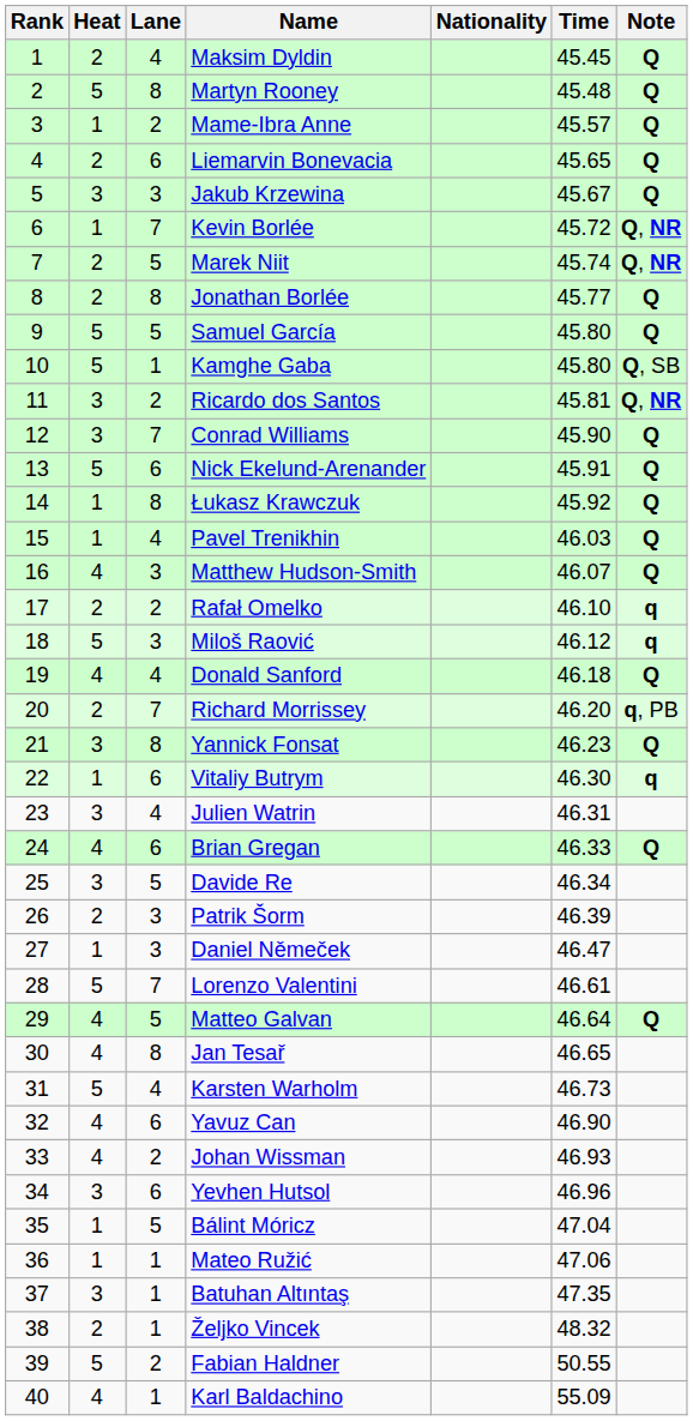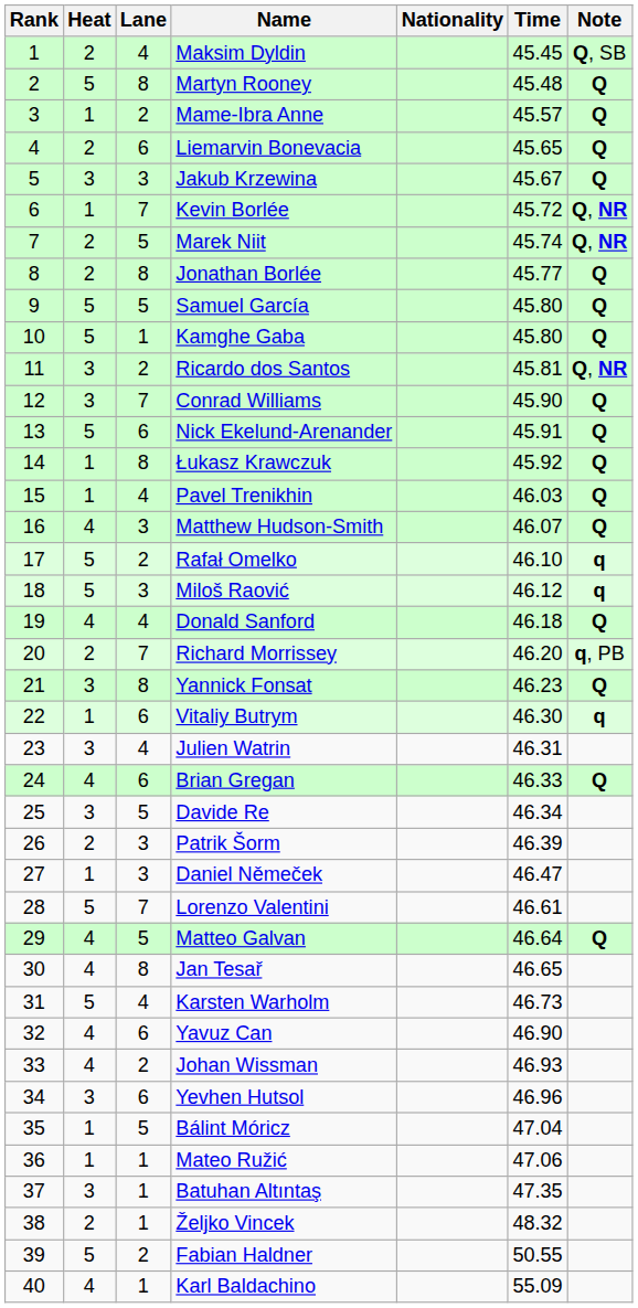Maksim Dyldin | Note: Q -> Q, SB
Kamghe Gaba | Note: Q, SB -> Q
Rafał Omelko | Heat: 2 -> 5
